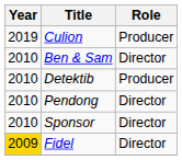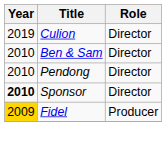Culion | Role: Producer -> Director
- row: 2010 | Detektib | Producer
Sponsor | Year: normal -> bold
Fidel | Role: Director -> Producer
